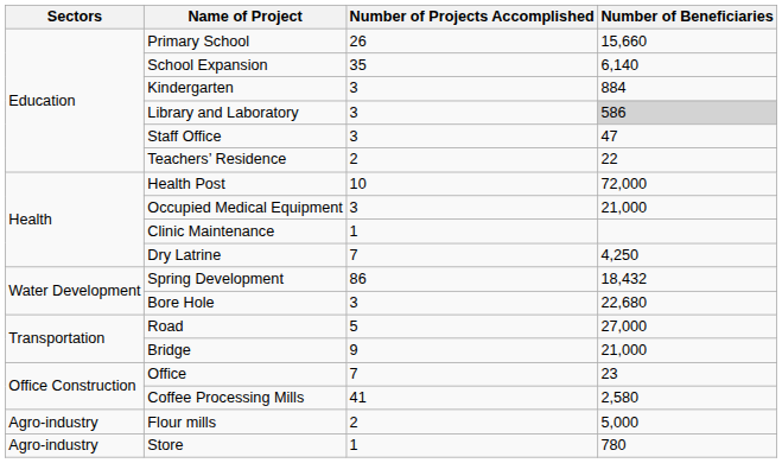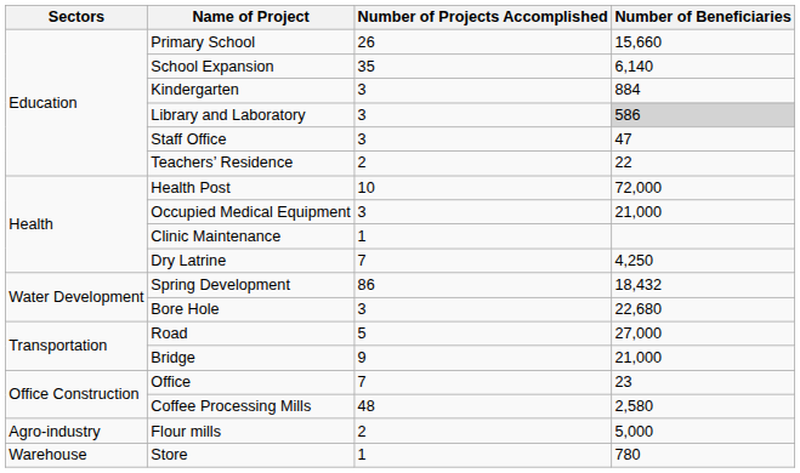Coffee Processing Mills | Number of Projects Accomplished: 41 -> 48
Store | Sectors: Agro-industry -> Warehouse
